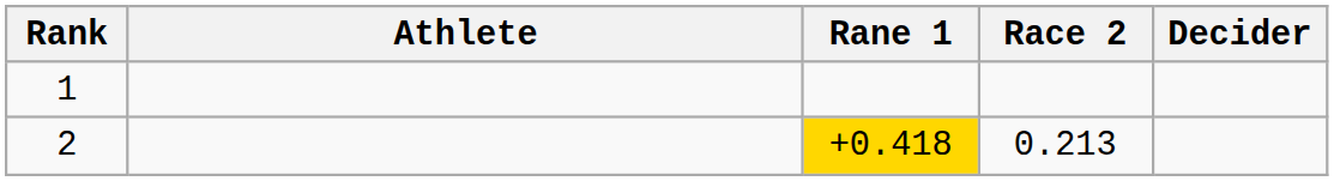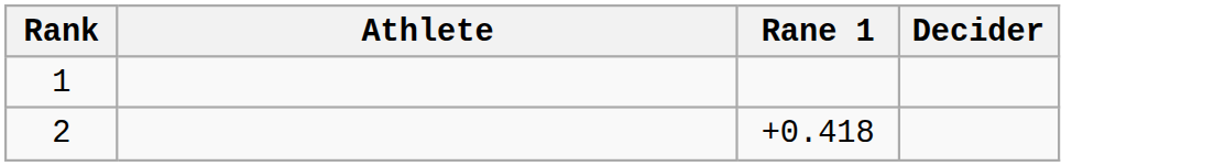- column: Race 2 | 0.213
2 | Rane 1: gold background -> no background
